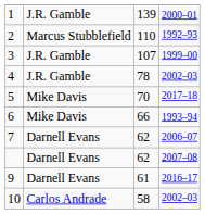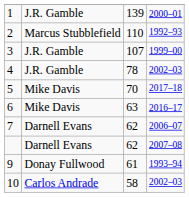6 | column 3: 66 -> 63
6 | column 4: 1993–94 -> 2016–17
9 | column 2: Darnell Evans -> Donay Fullwood
9 | column 4: 2016–17 -> 1993–94
